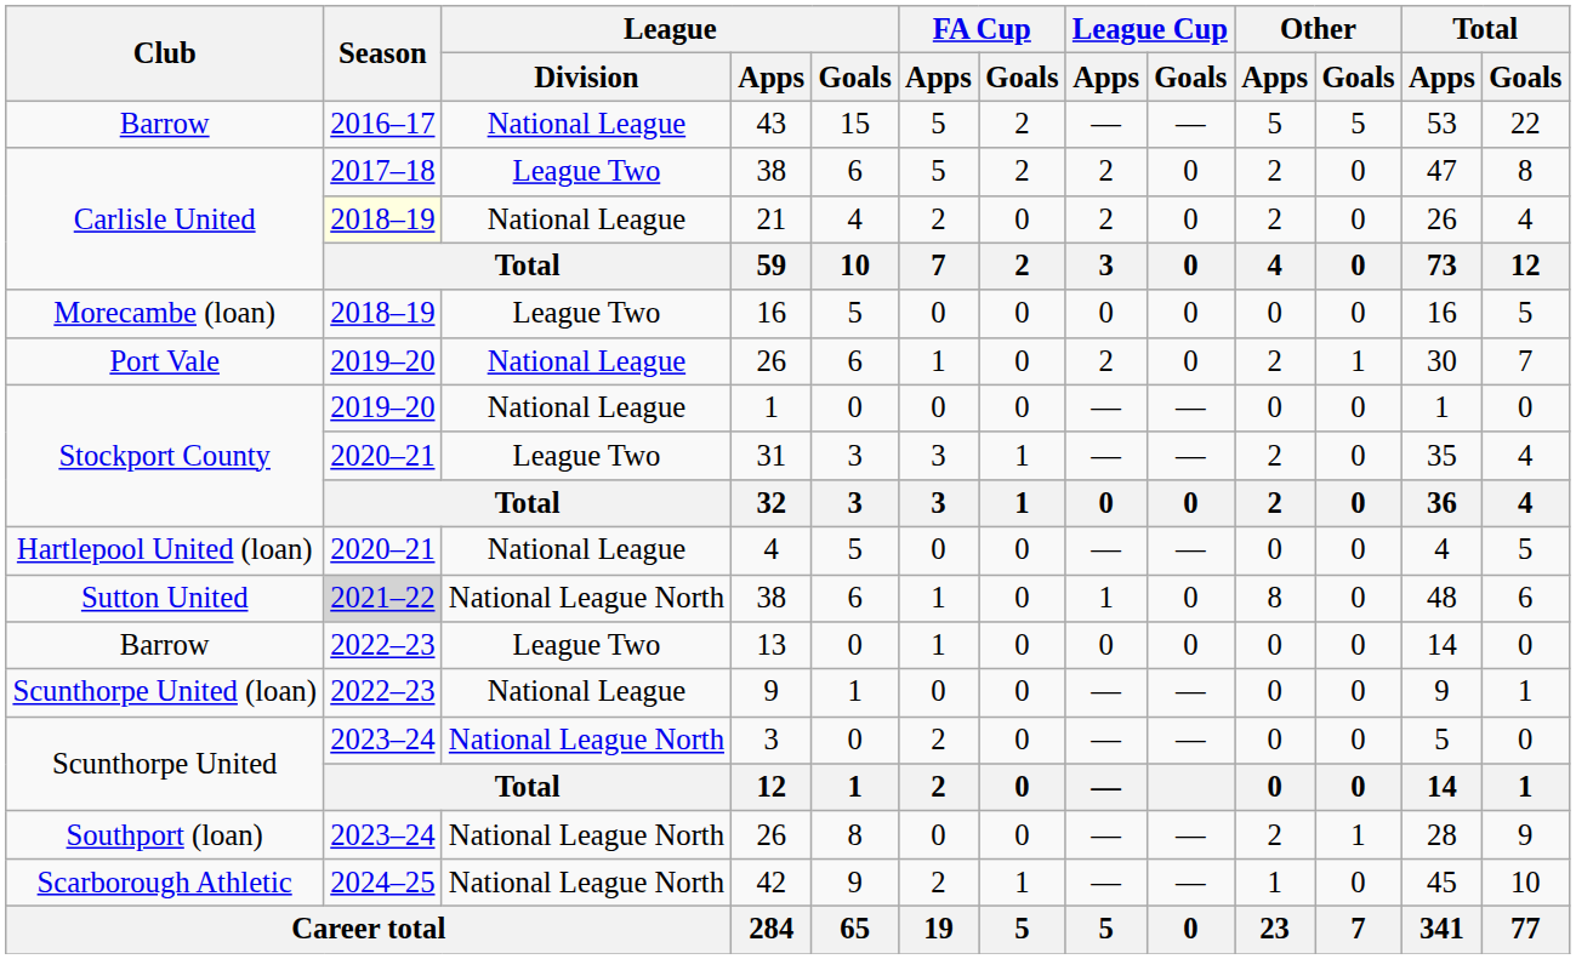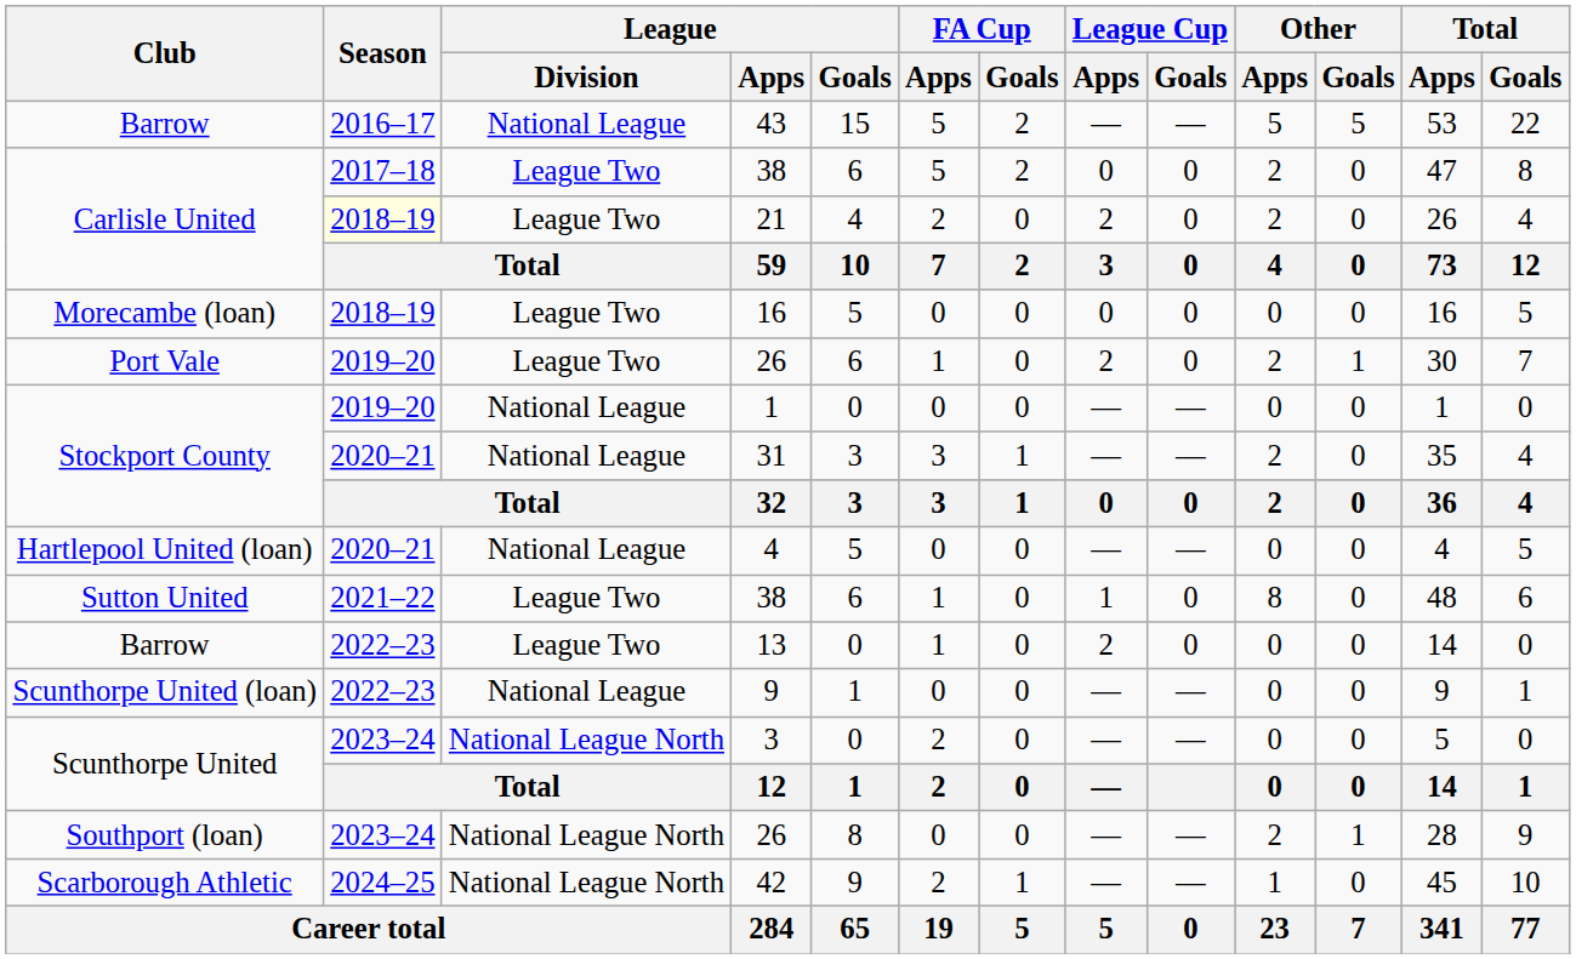Carlisle United / 38 | League Cup / Apps: 2 -> 0
21 | League / Division: National League -> League Two
Port Vale / 26 | League / Division: National League -> League Two
31 | League / Division: League Two -> National League
Sutton United / 38 | Season: lightgrey background -> no background
Sutton United / 38 | League / Division: National League North -> League Two
13 | League Cup / Apps: 0 -> 2
